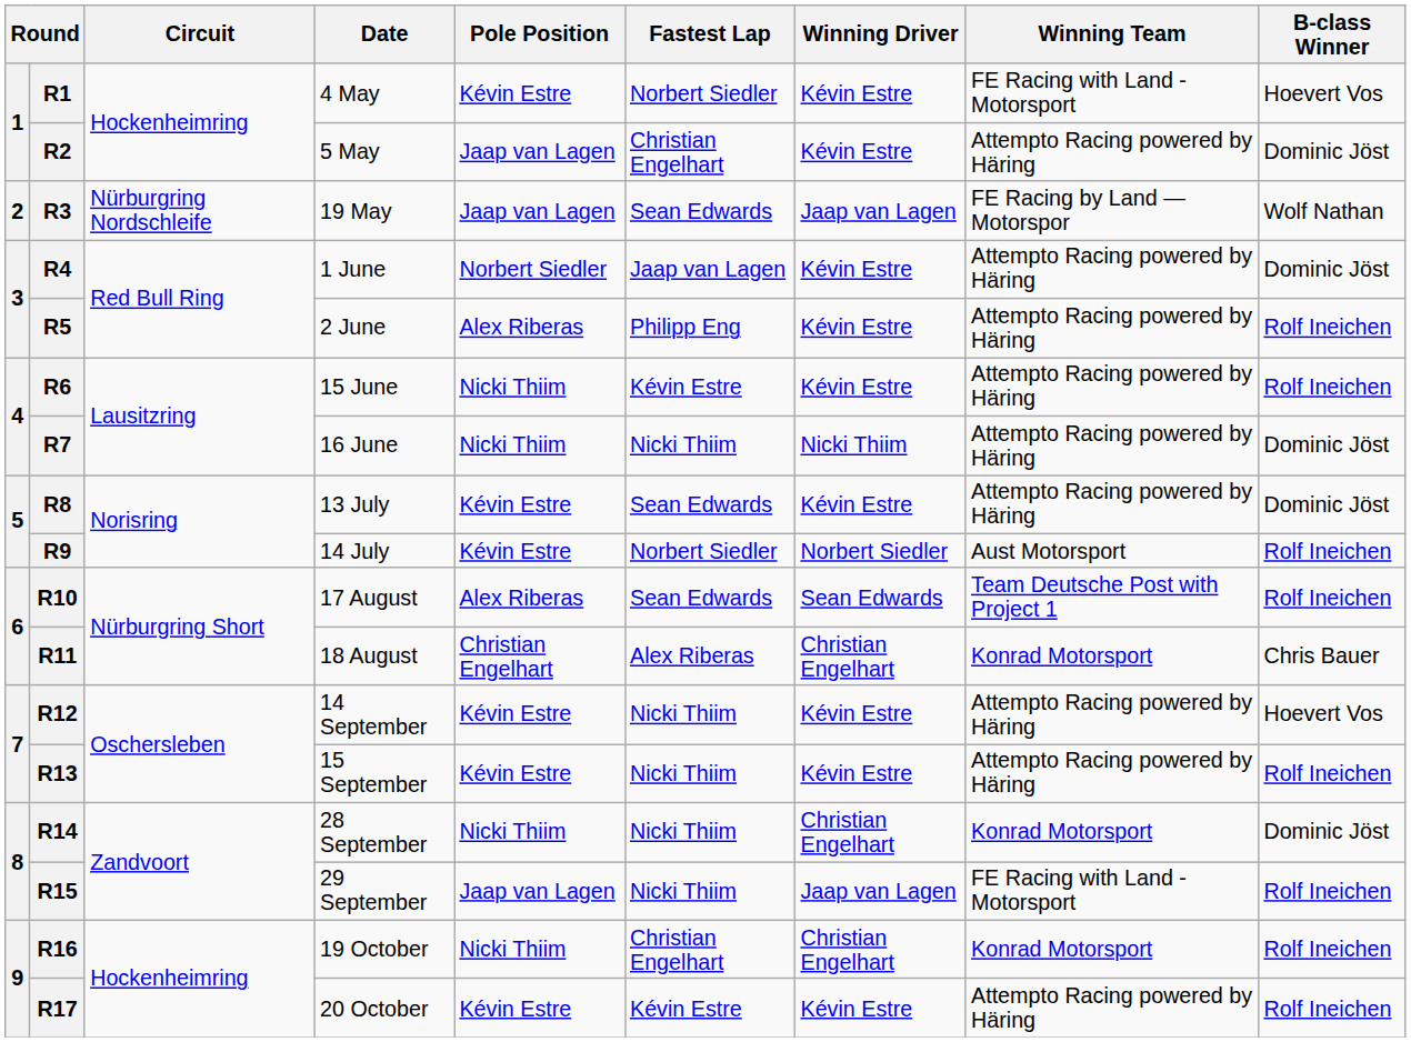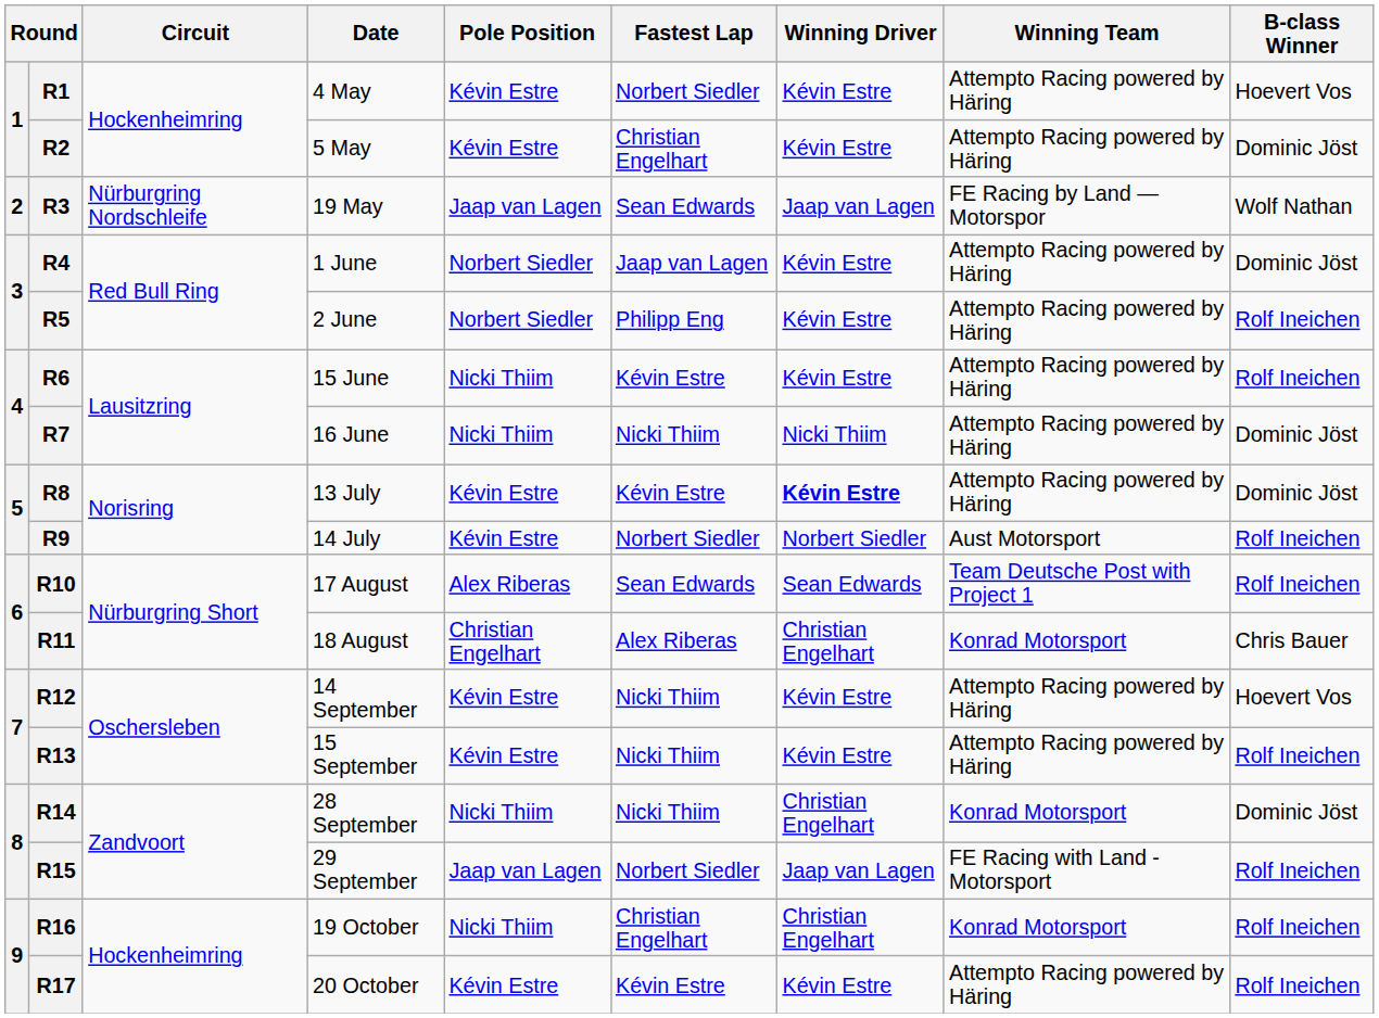R1 | Winning Team: FE Racing with Land - Motorsport -> Attempto Racing powered by Häring
R2 | Pole Position: Jaap van Lagen -> Kévin Estre
R5 | Pole Position: Alex Riberas -> Norbert Siedler
R8 | Fastest Lap: Sean Edwards -> Kévin Estre
R8 | Winning Driver: normal -> bold
R15 | Fastest Lap: Nicki Thiim -> Norbert Siedler
